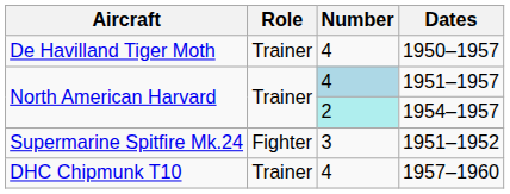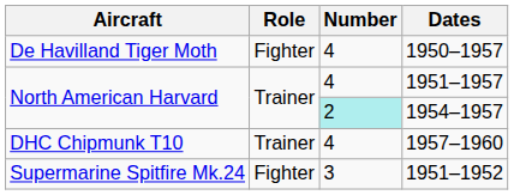1950–1957 | Role: Trainer -> Fighter
1951–1957 | Number: lightblue background -> no background
rows swapped: 1951–1952 <-> 1957–1960
